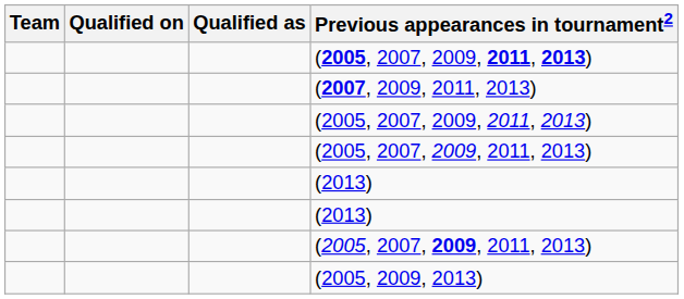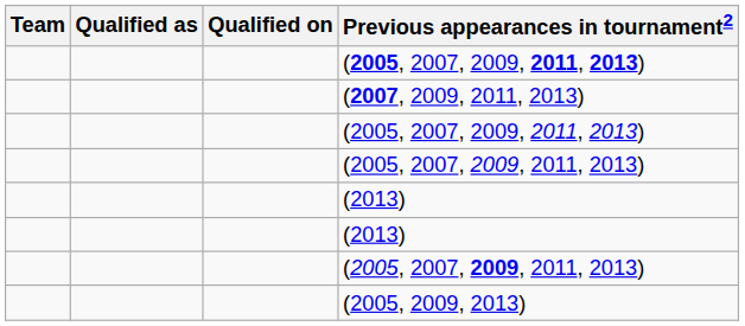columns swapped: Qualified as <-> Qualified on
